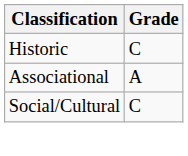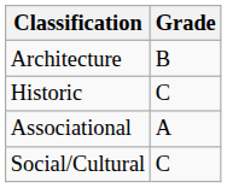+ row: Architecture | B
